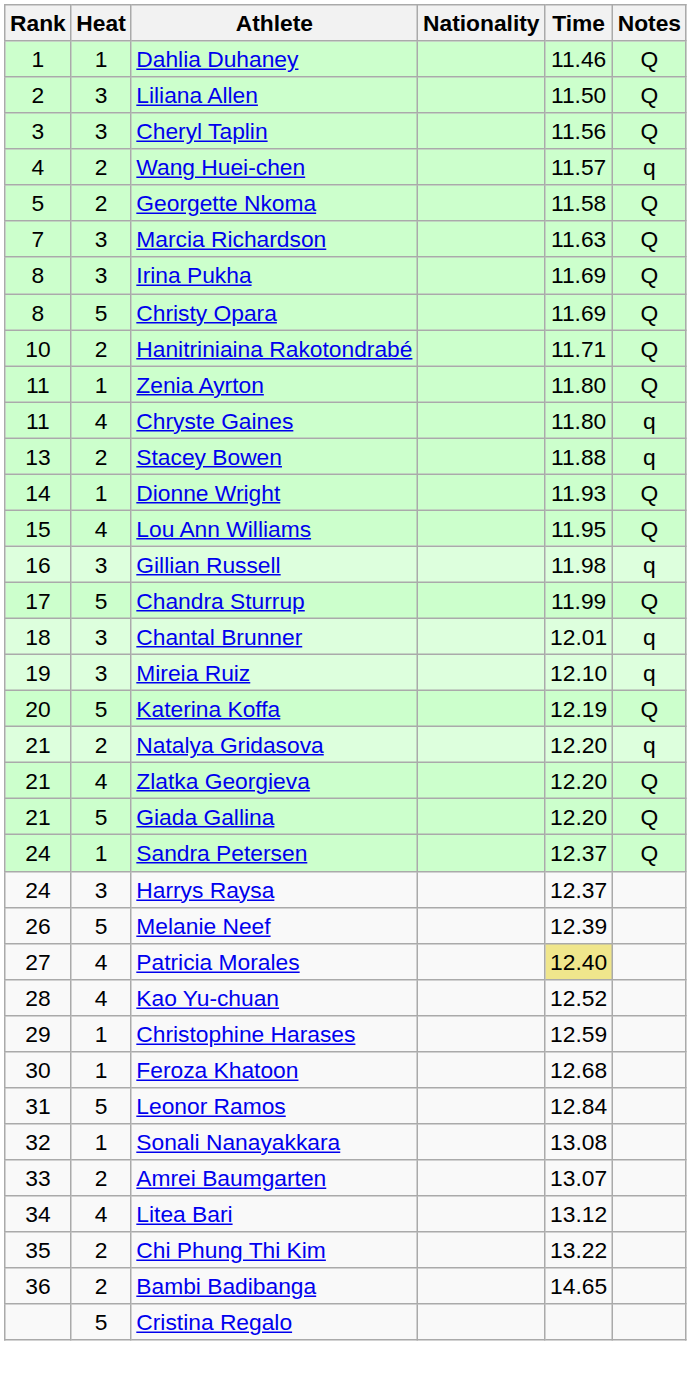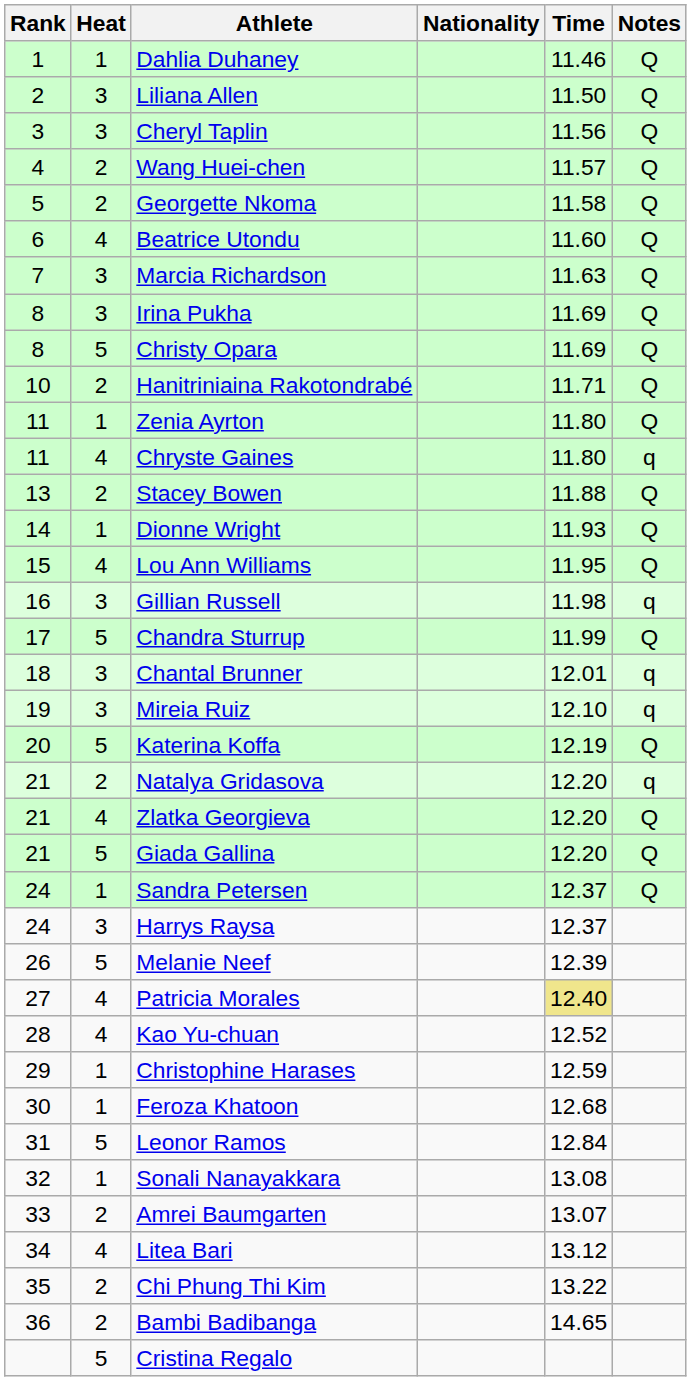Wang Huei-chen | Notes: q -> Q
+ row: 6 | 4 | Beatrice Utondu | 11.60 | Q
Stacey Bowen | Notes: q -> Q
